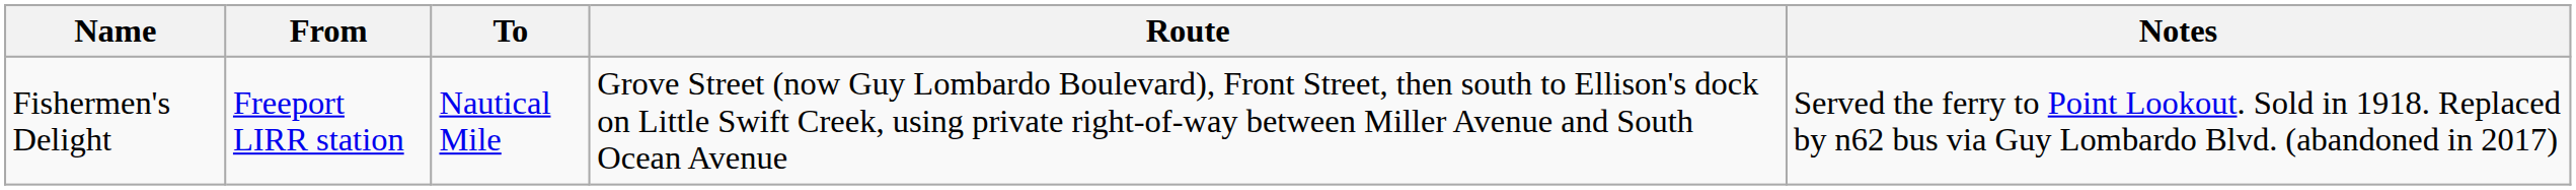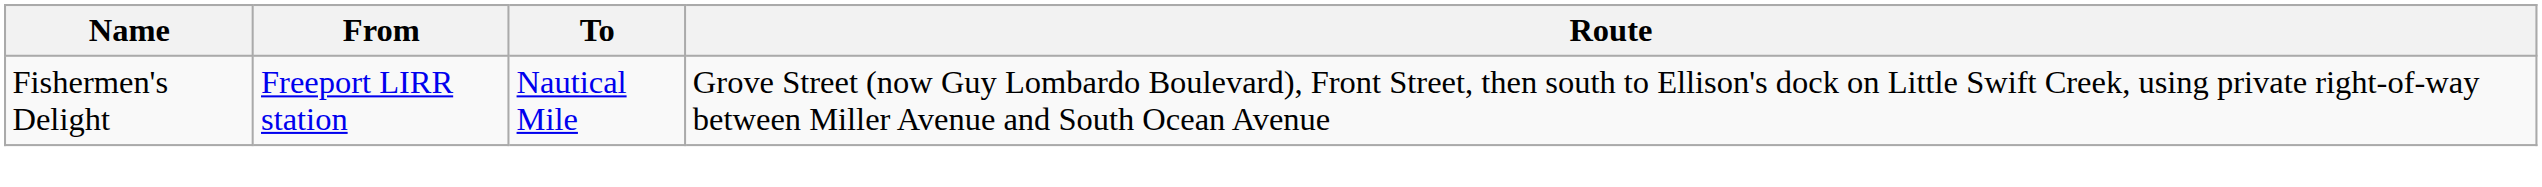- column: Notes | Served the ferry to Point Lookout. Sold in 1918. Replaced by n62 bus via Guy Lombardo Blvd. (abandoned in 2017)
